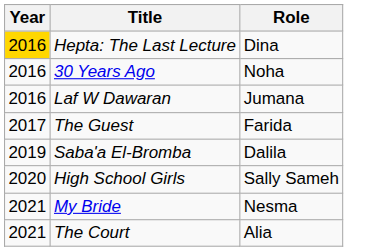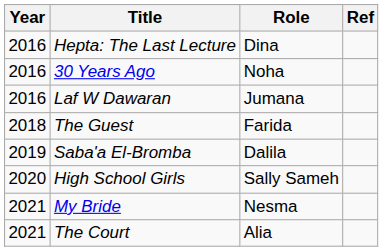+ column: Ref
Hepta: The Last Lecture | Year: gold background -> no background
The Guest | Year: 2017 -> 2018
